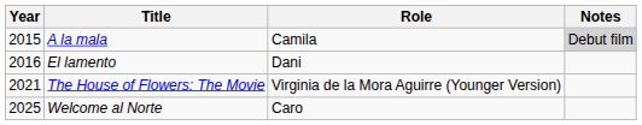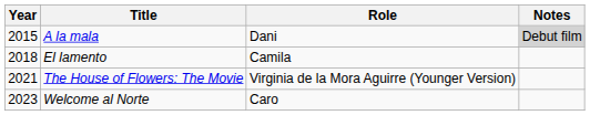A la mala | Role: Camila -> Dani
El lamento | Year: 2016 -> 2018
El lamento | Role: Dani -> Camila
Welcome al Norte | Year: 2025 -> 2023
